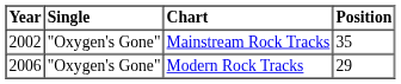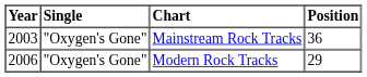Mainstream Rock Tracks | Year: 2002 -> 2003
Mainstream Rock Tracks | Position: 35 -> 36
